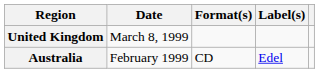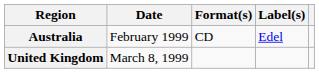rows swapped: Australia <-> United Kingdom
